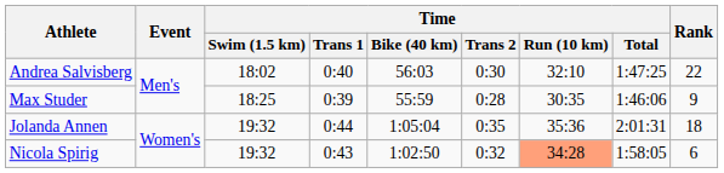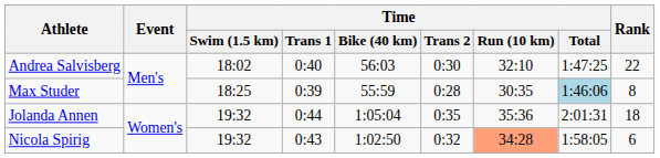Max Studer | Time / Total: no background -> lightblue background
Max Studer | Rank: 9 -> 8
